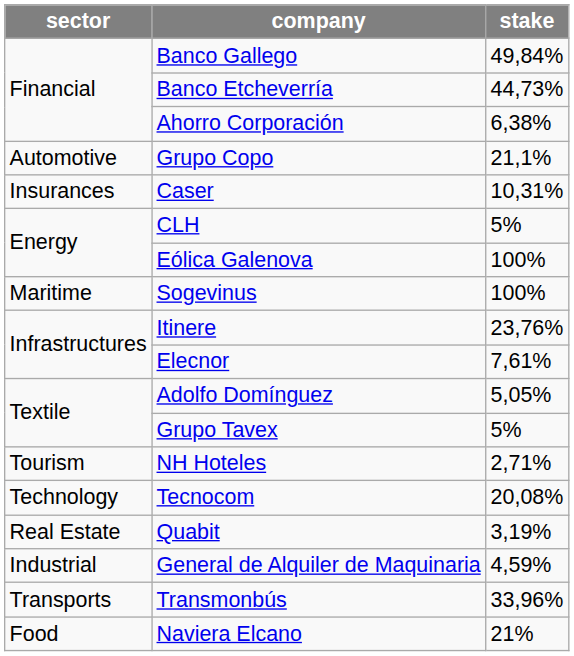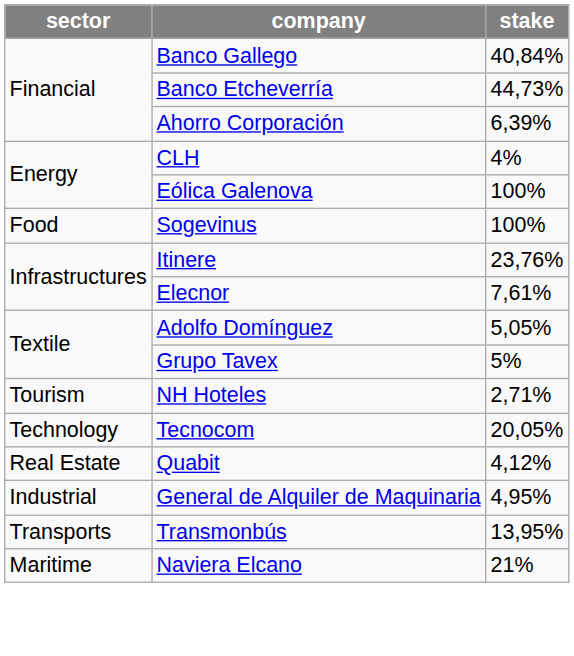Banco Gallego | stake: 49,84% -> 40,84%
Ahorro Corporación | stake: 6,38% -> 6,39%
- row: Automotive | Grupo Copo | 21,1%
- row: Insurances | Caser | 10,31%
CLH | stake: 5% -> 4%
Sogevinus | sector: Maritime -> Food
Tecnocom | stake: 20,08% -> 20,05%
Quabit | stake: 3,19% -> 4,12%
General de Alquiler de Maquinaria | stake: 4,59% -> 4,95%
Transmonbús | stake: 33,96% -> 13,95%
Naviera Elcano | sector: Food -> Maritime
